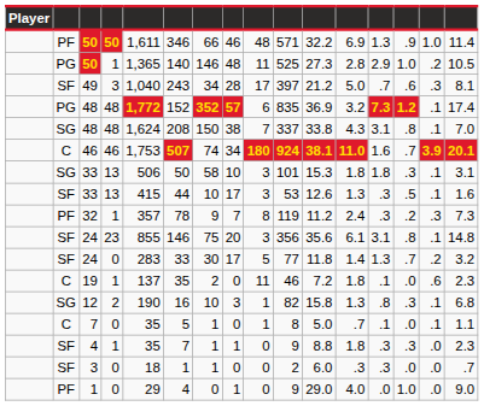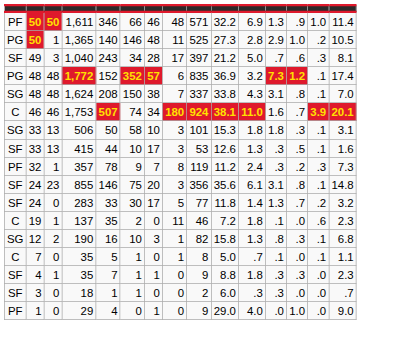- column: Player
